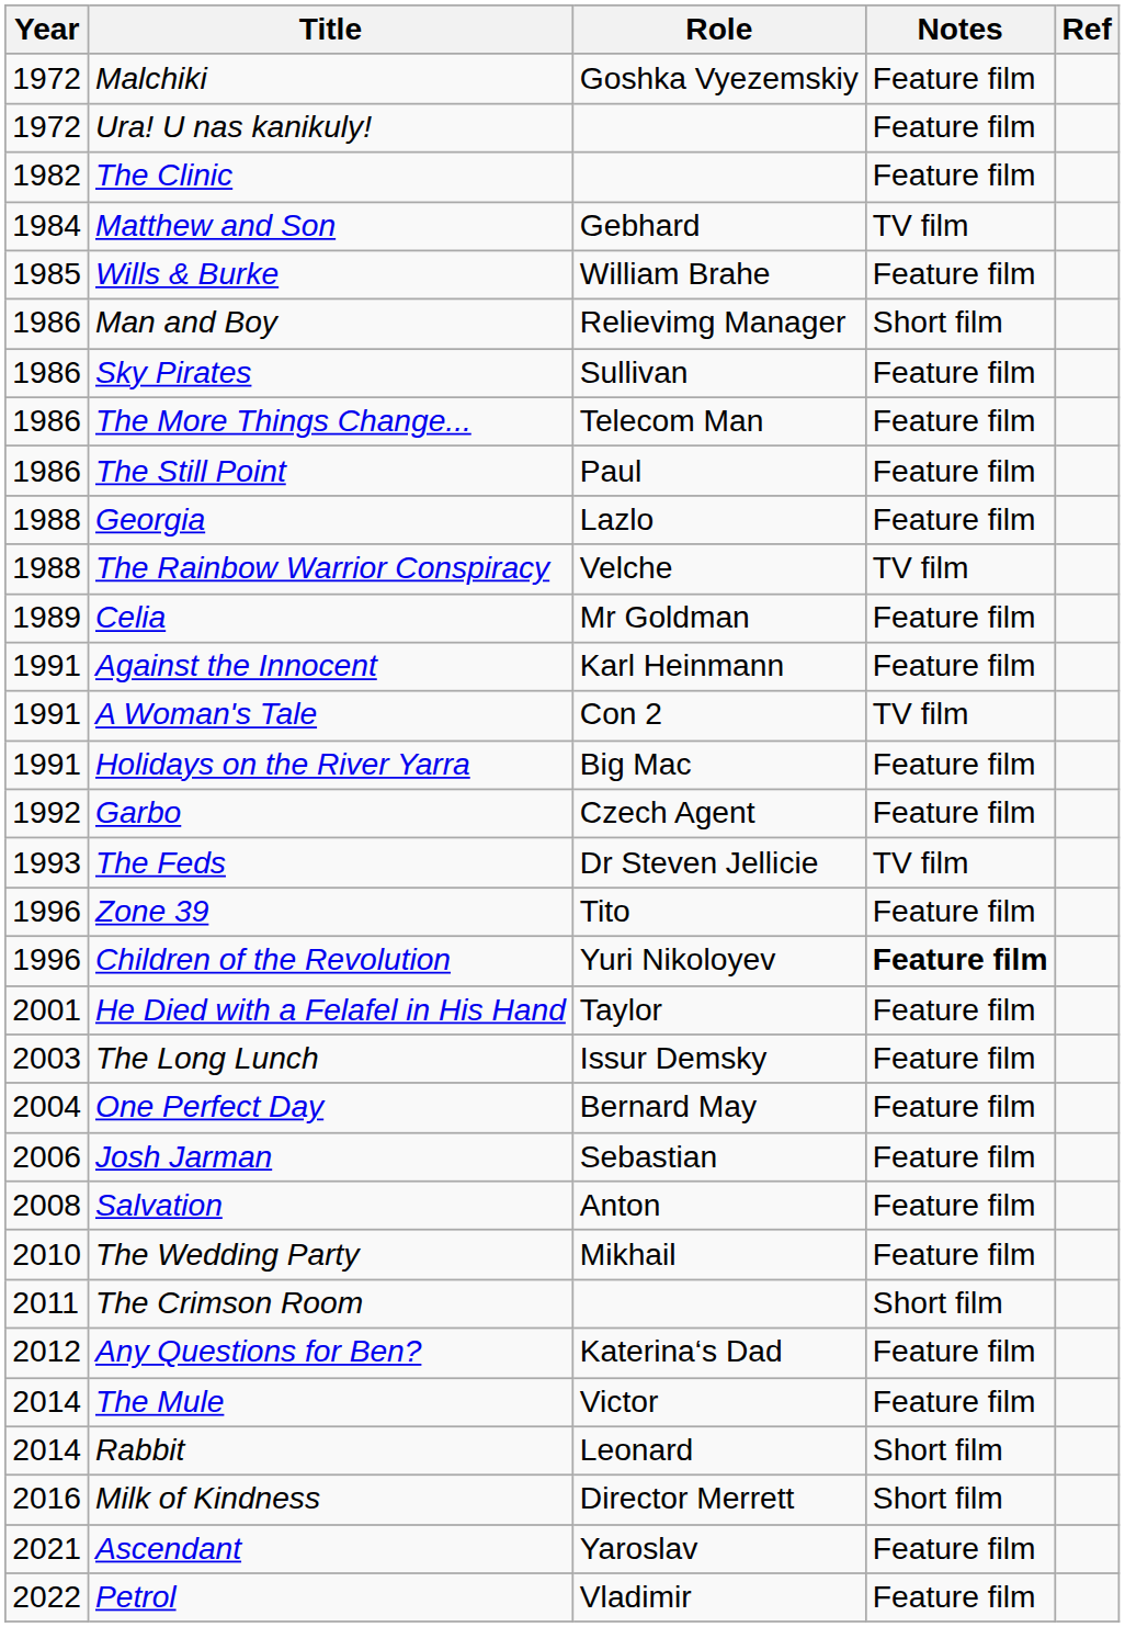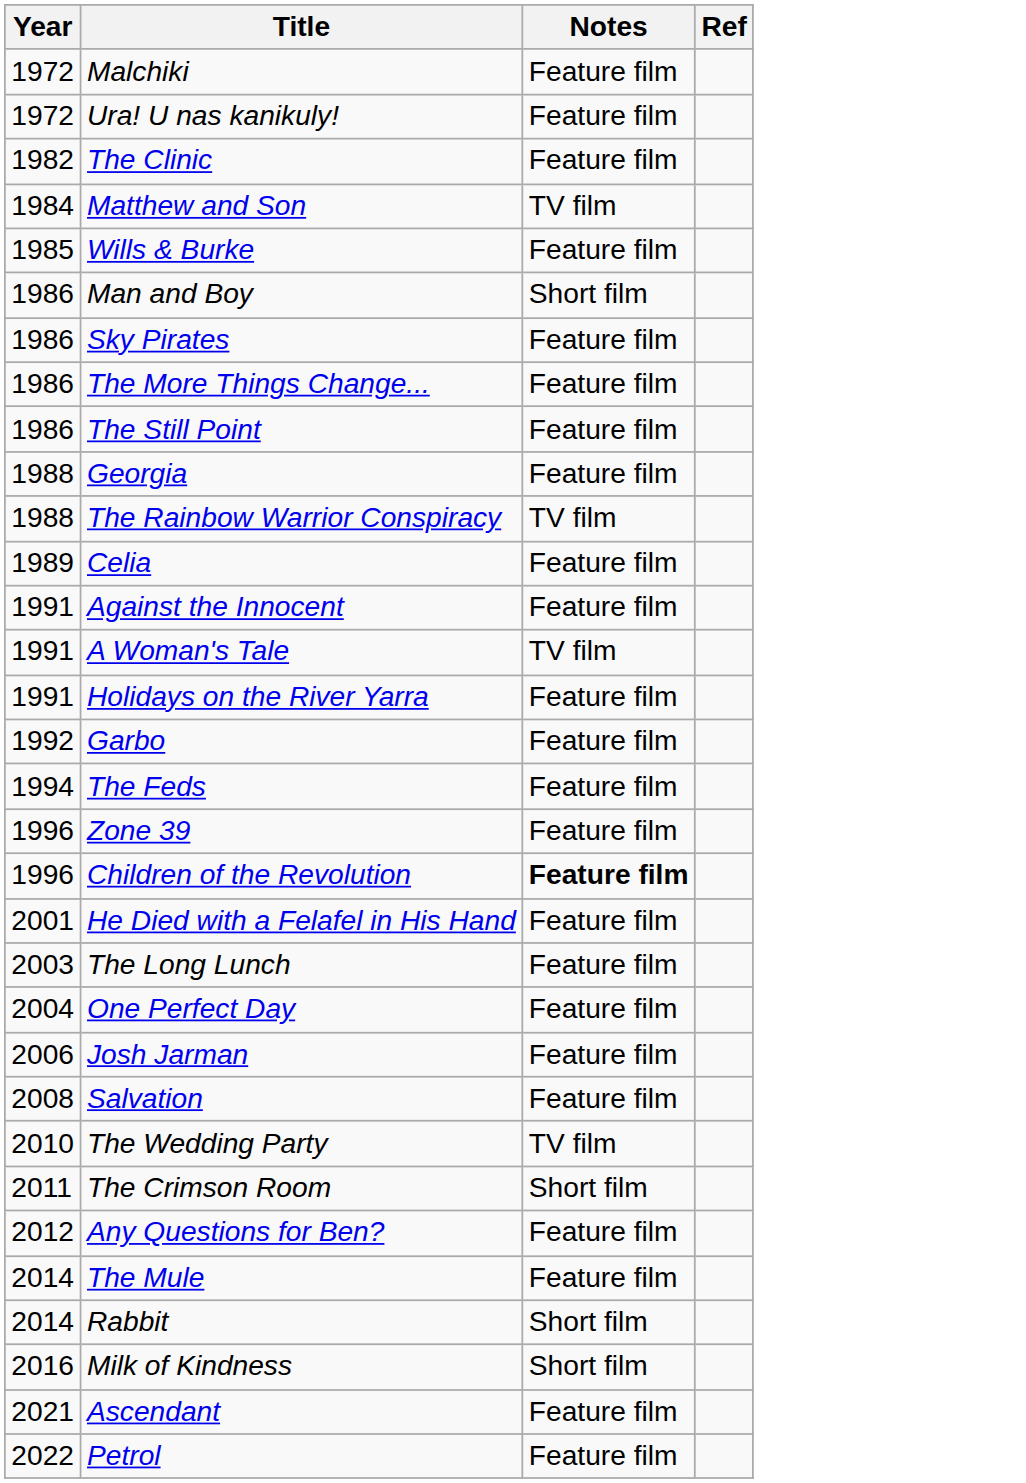- column: Role | Goshka Vyezemskiy | Gebhard | William Brahe | Relievimg Manager | Sullivan | Telecom Man | Paul | Lazlo | Velche | Mr Goldman | Karl Heinmann | Con 2 | Big Mac | Czech Agent | Dr Steven Jellicie | Tito | Yuri Nikoloyev | Taylor | Issur Demsky | Bernard May | Sebastian | Anton | Mikhail | Katerina‘s Dad | Victor | Leonard | Director Merrett | Yaroslav | Vladimir
The Feds | Year: 1993 -> 1994
The Feds | Notes: TV film -> Feature film
The Wedding Party | Notes: Feature film -> TV film
